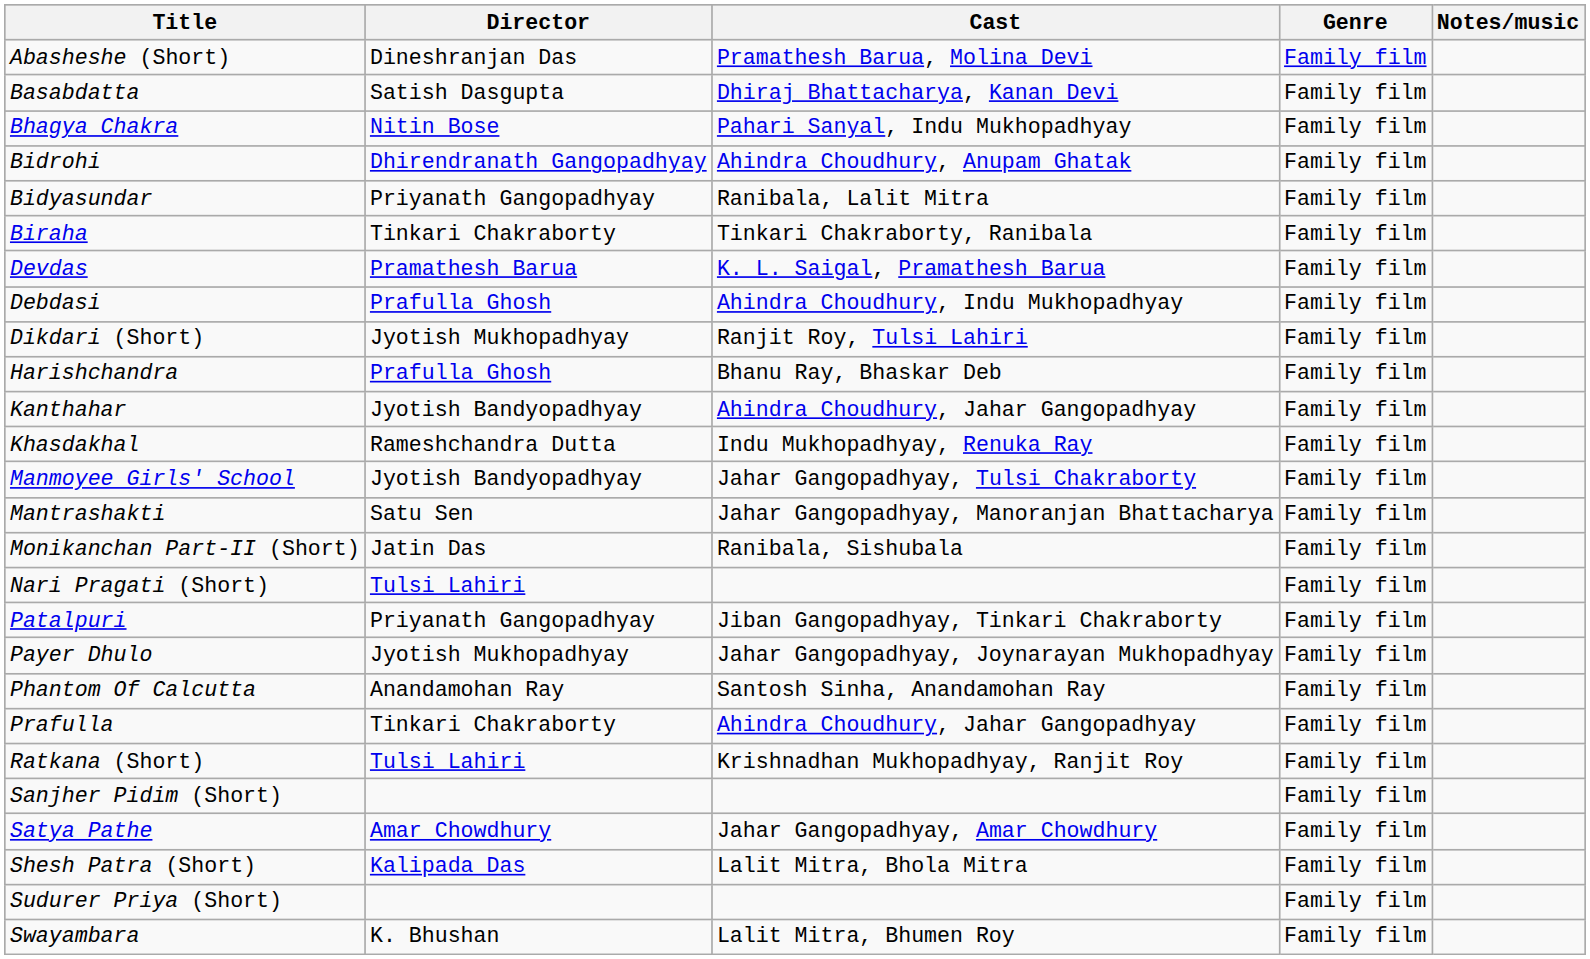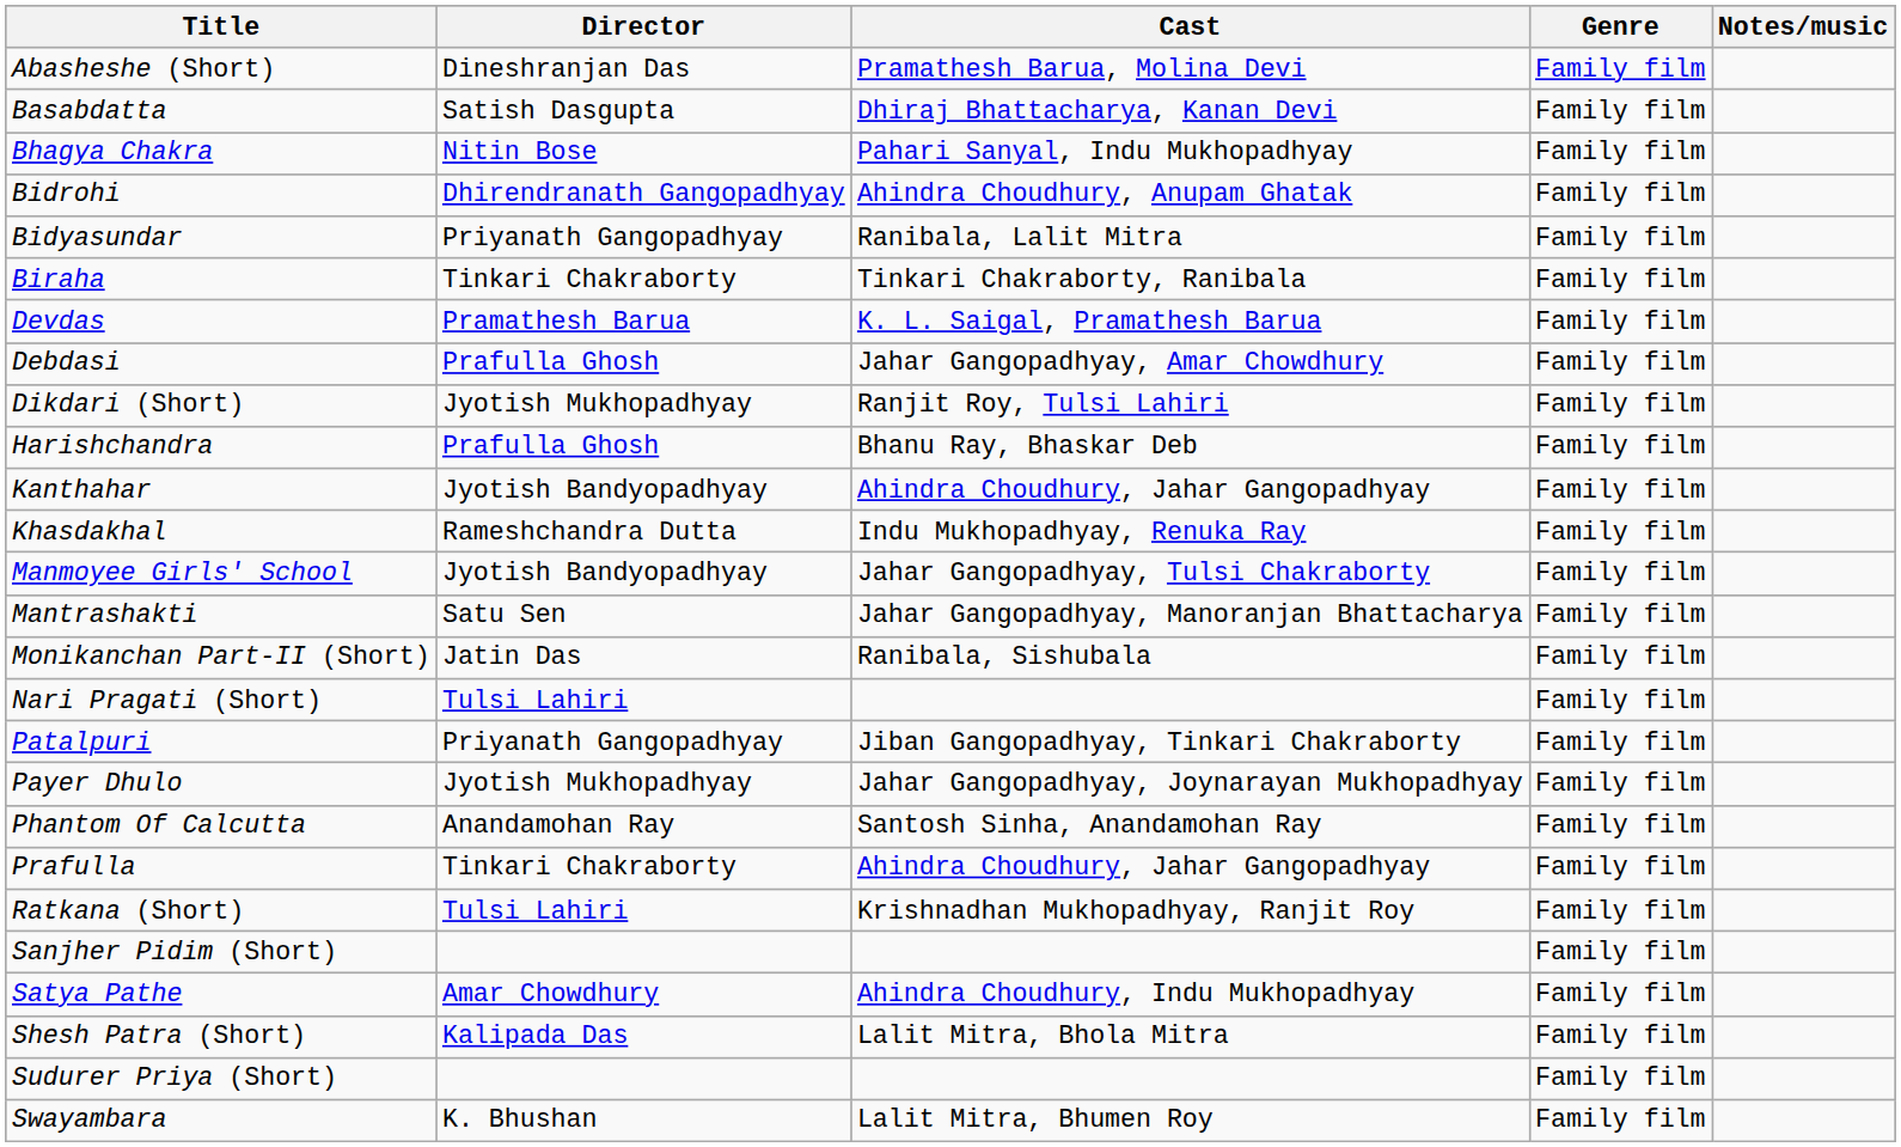Debdasi | Cast: Ahindra Choudhury, Indu Mukhopadhyay -> Jahar Gangopadhyay, Amar Chowdhury
Satya Pathe | Cast: Jahar Gangopadhyay, Amar Chowdhury -> Ahindra Choudhury, Indu Mukhopadhyay
